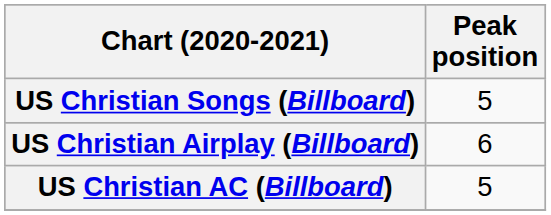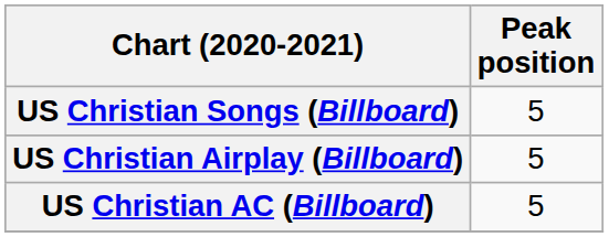US Christian Airplay (Billboard) | Peak position: 6 -> 5
